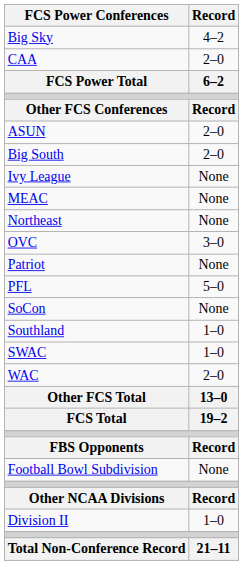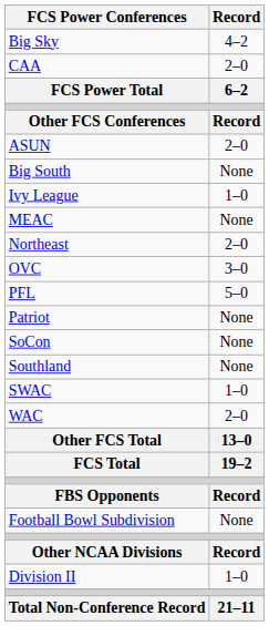Big South | Record: 2–0 -> None
Ivy League | Record: None -> 1–0
Northeast | Record: None -> 2–0
rows swapped: Patriot <-> PFL
Southland | Record: 1–0 -> None
